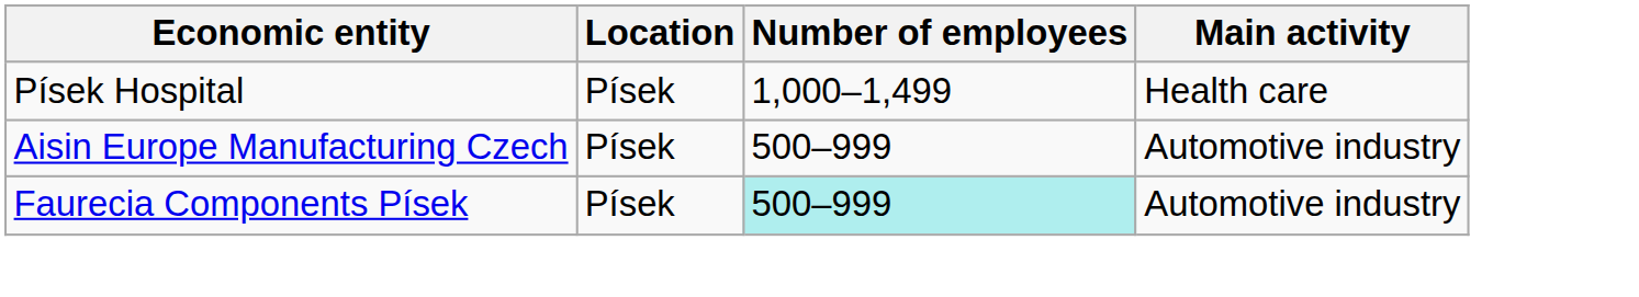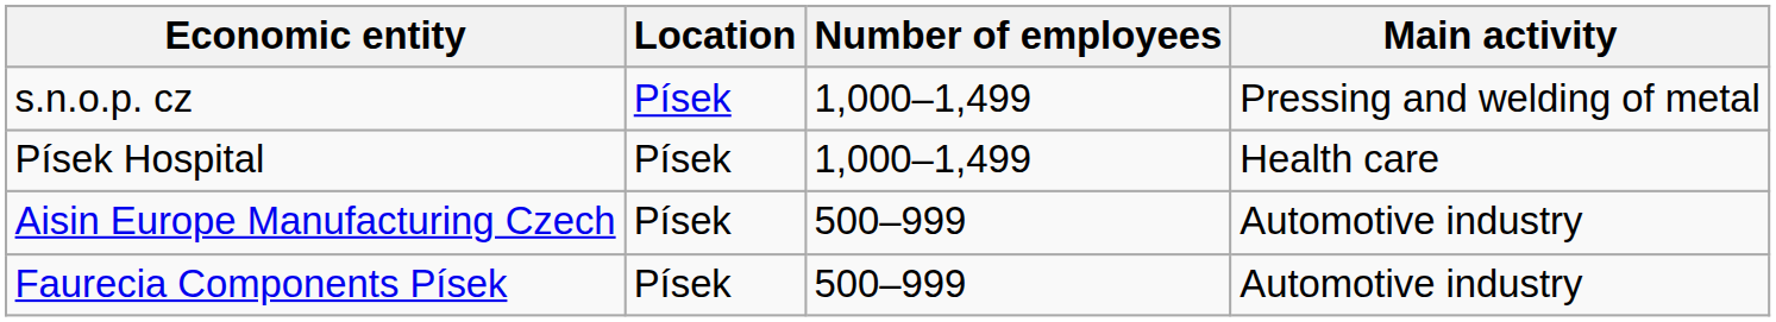+ row: s.n.o.p. cz | Písek | 1,000–1,499 | Pressing and welding of metal
Faurecia Components Písek | Number of employees: paleturquoise background -> no background
